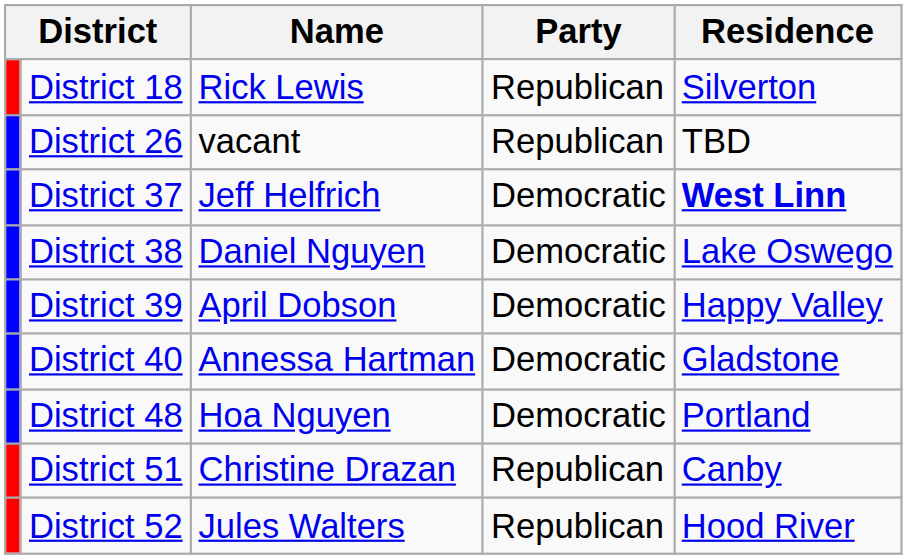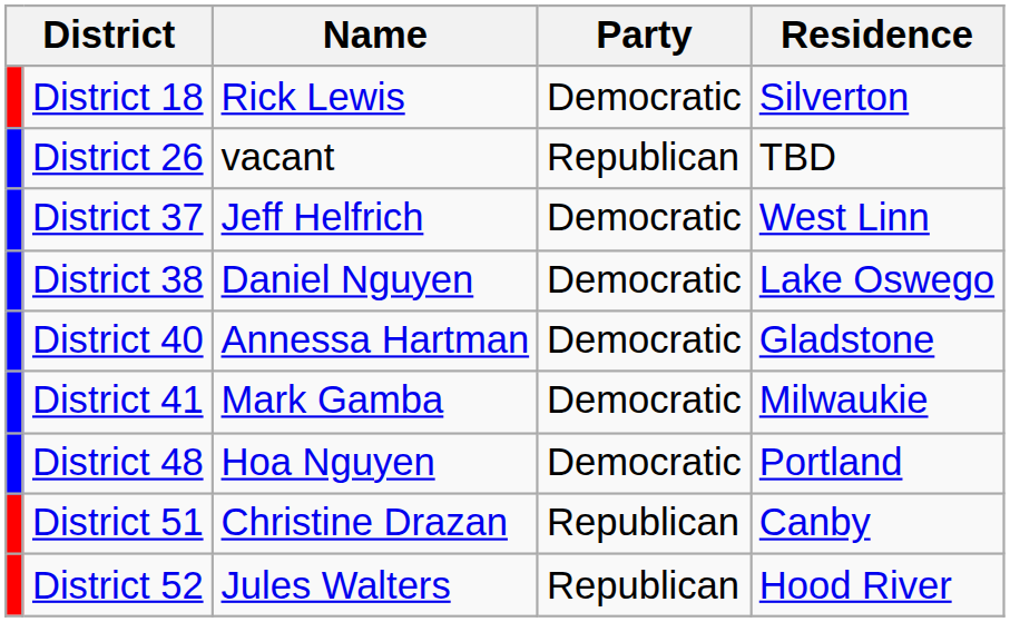District 18 | Party: Republican -> Democratic
District 37 | Residence: bold -> normal
- row: District 39 | April Dobson | Democratic | Happy Valley
+ row: District 41 | Mark Gamba | Democratic | Milwaukie
